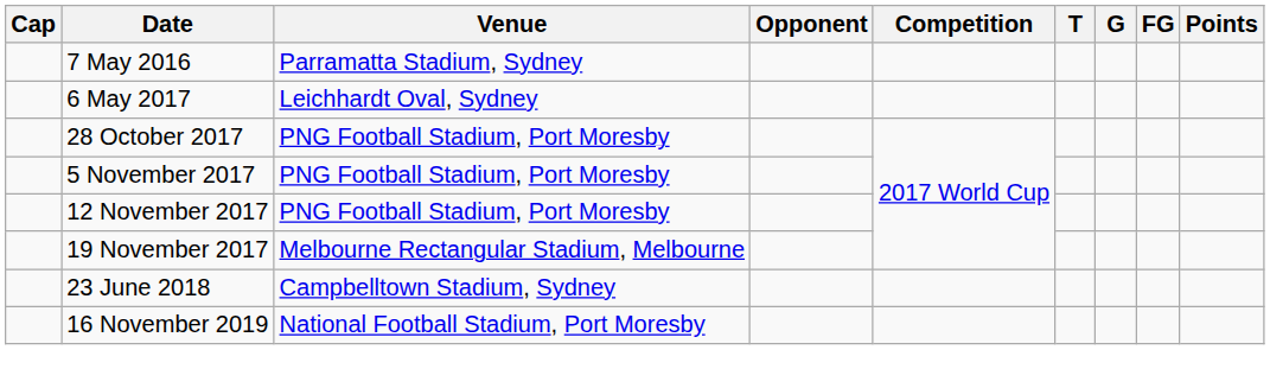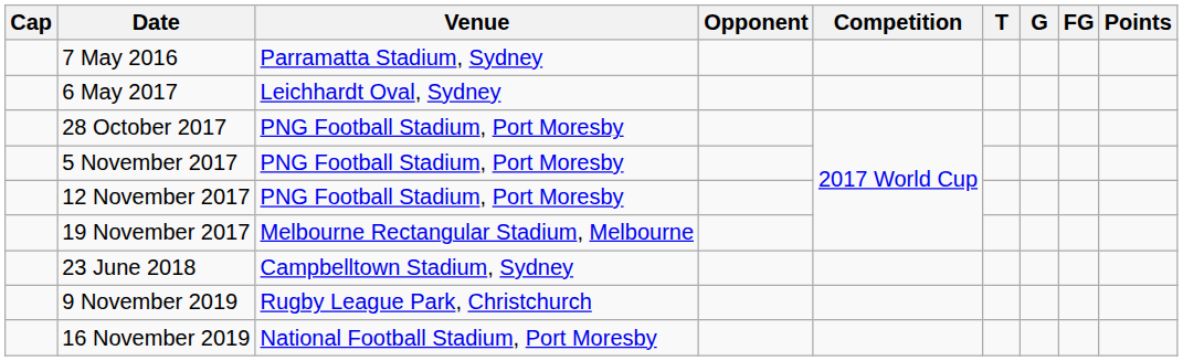+ row: 9 November 2019 | Rugby League Park, Christchurch
